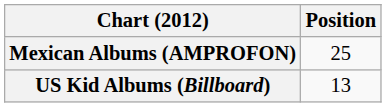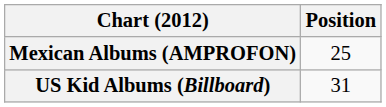US Kid Albums (Billboard) | Position: 13 -> 31
